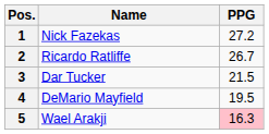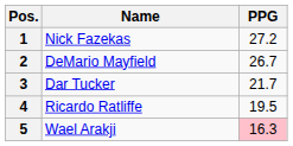2 | Name: Ricardo Ratliffe -> DeMario Mayfield
3 | PPG: 21.5 -> 21.7
4 | Name: DeMario Mayfield -> Ricardo Ratliffe
